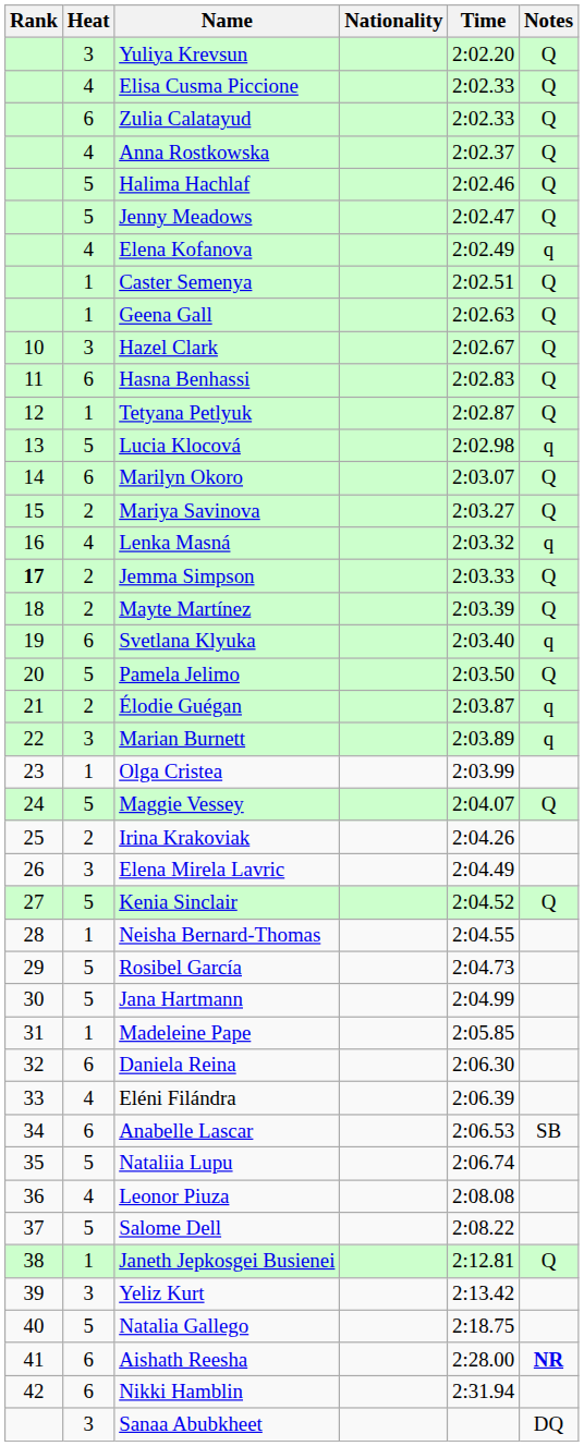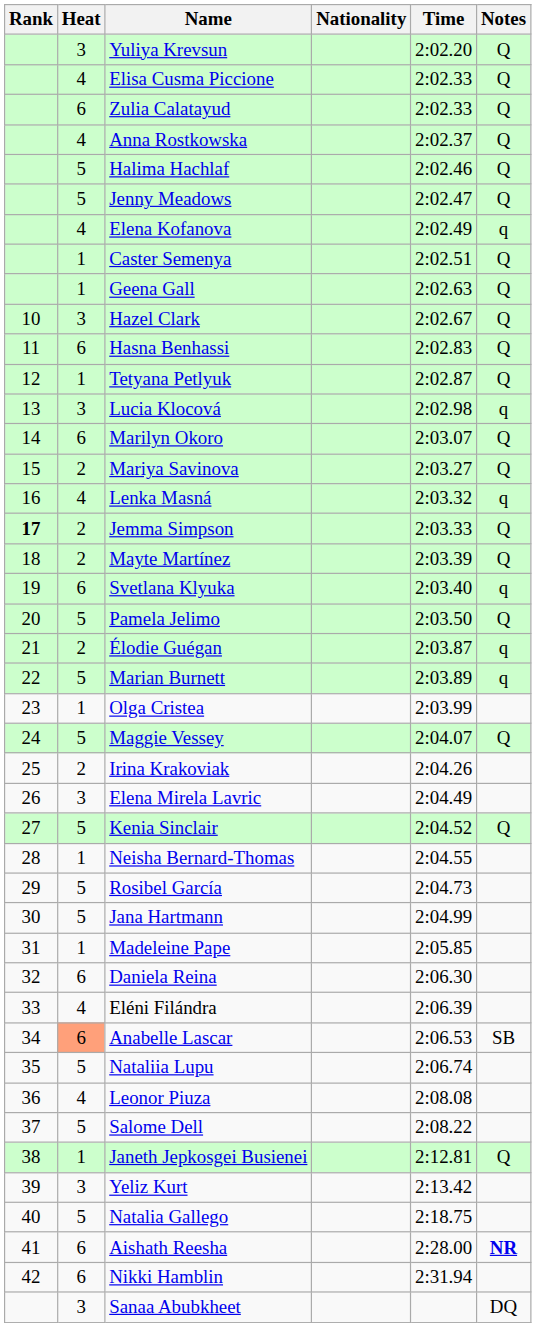Lucia Klocová | Heat: 5 -> 3
Marian Burnett | Heat: 3 -> 5
Anabelle Lascar | Heat: no background -> lightsalmon background
